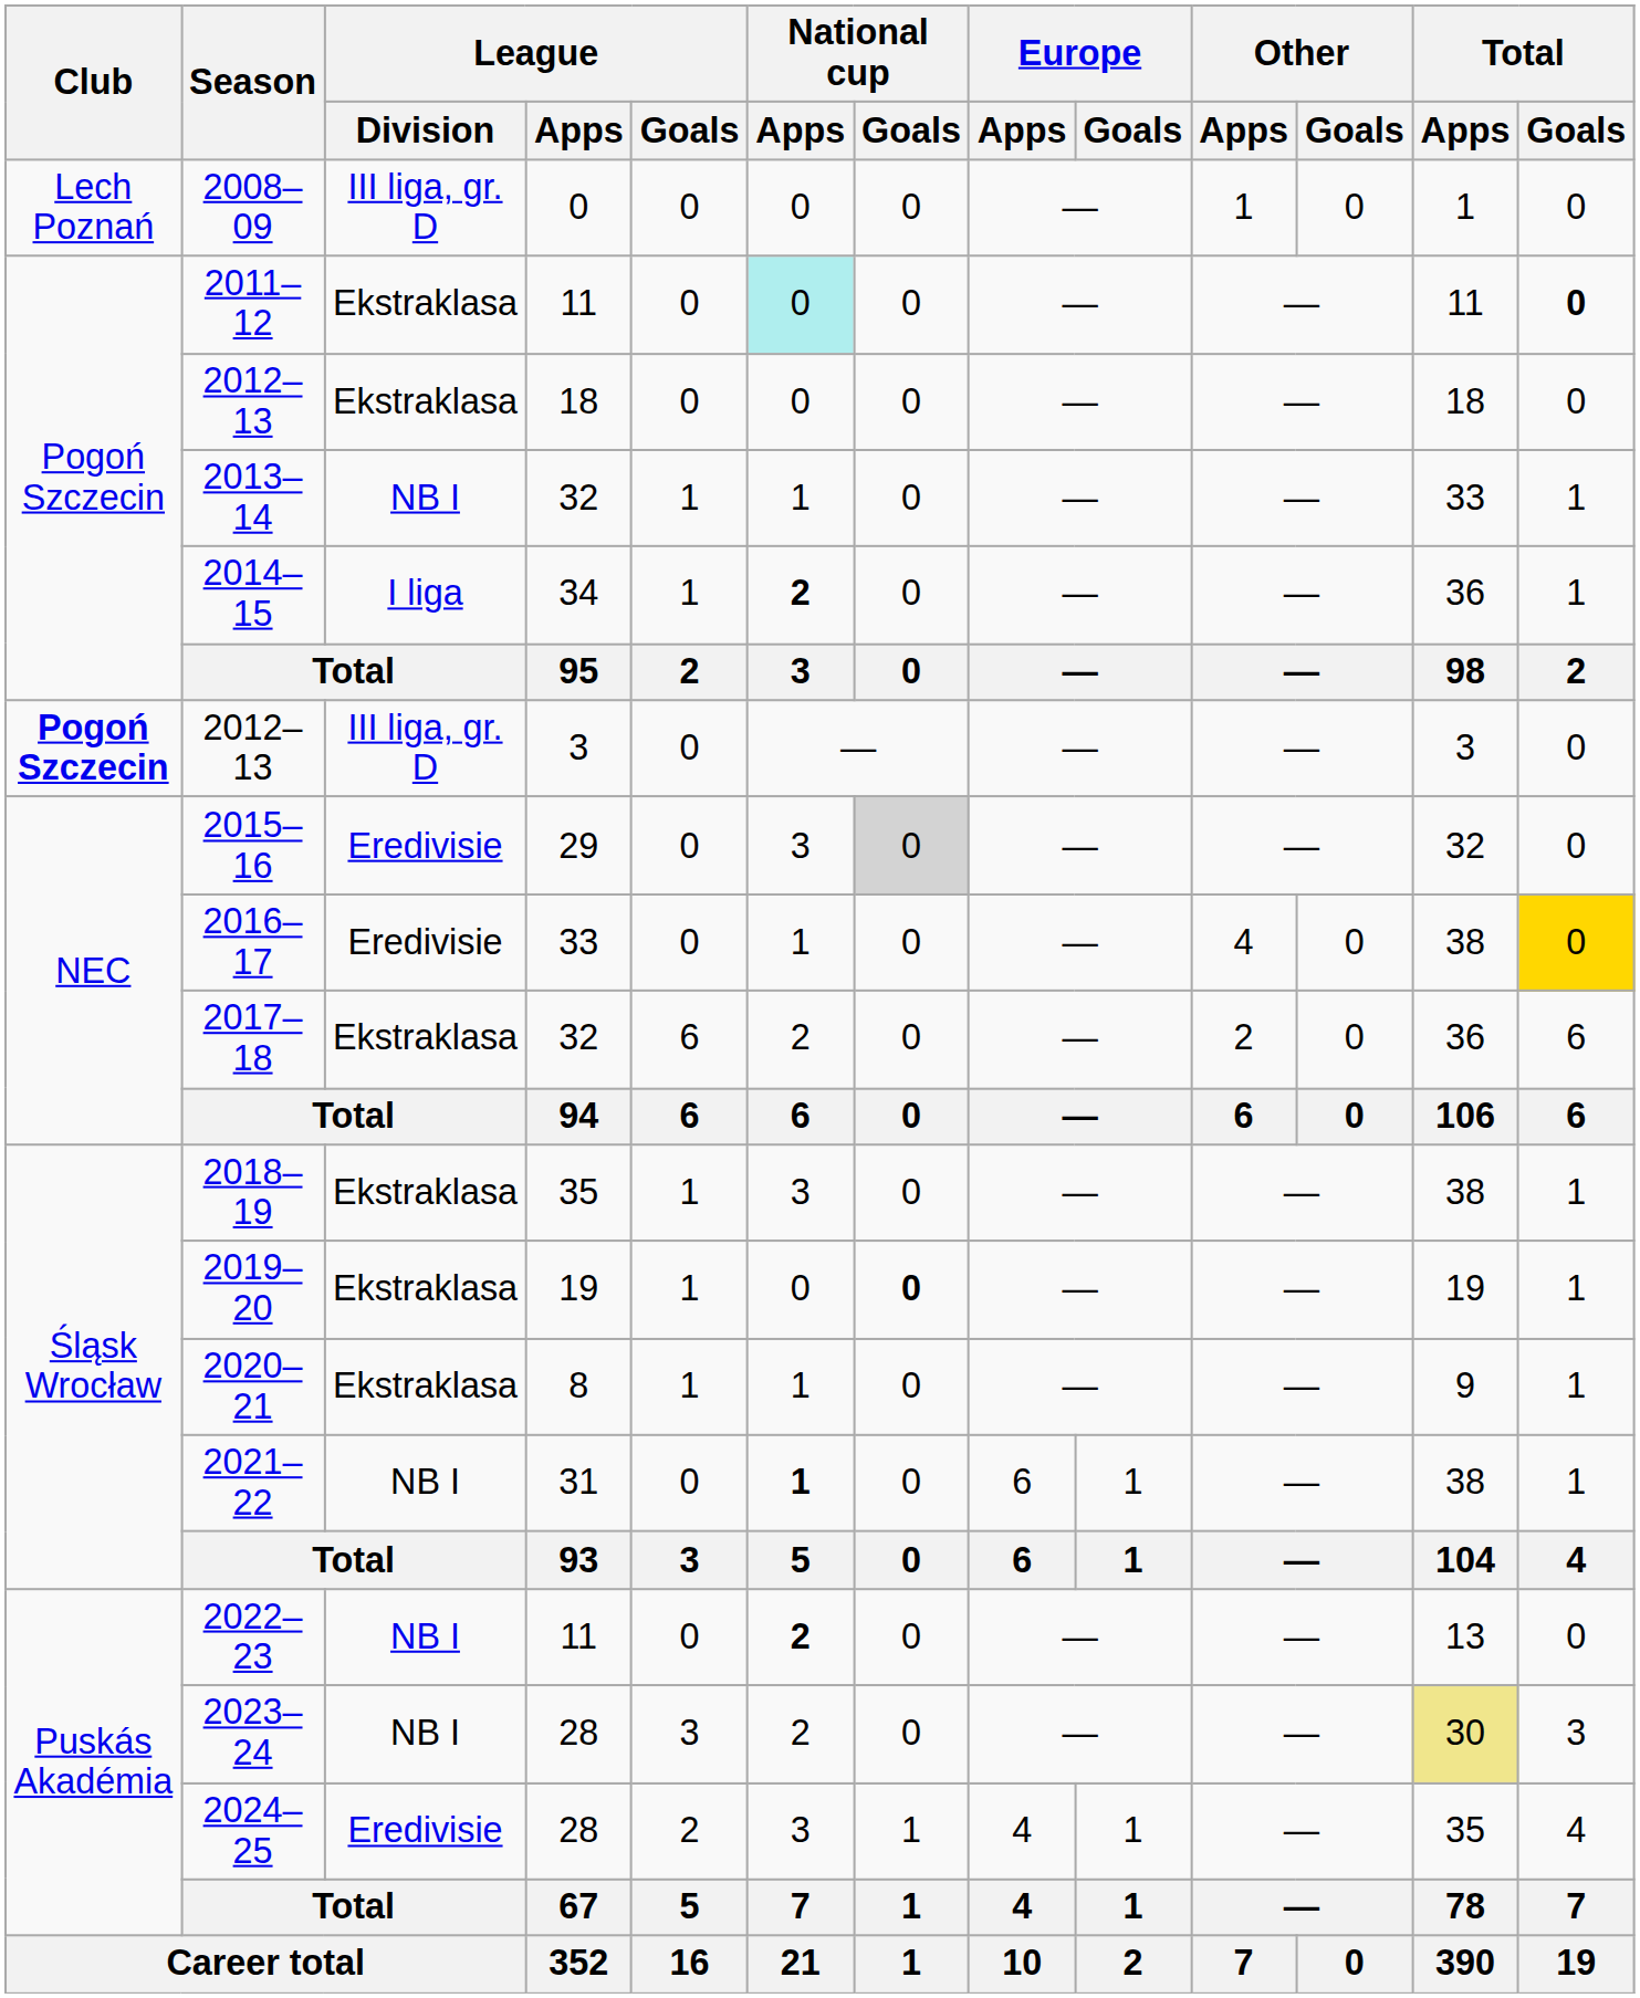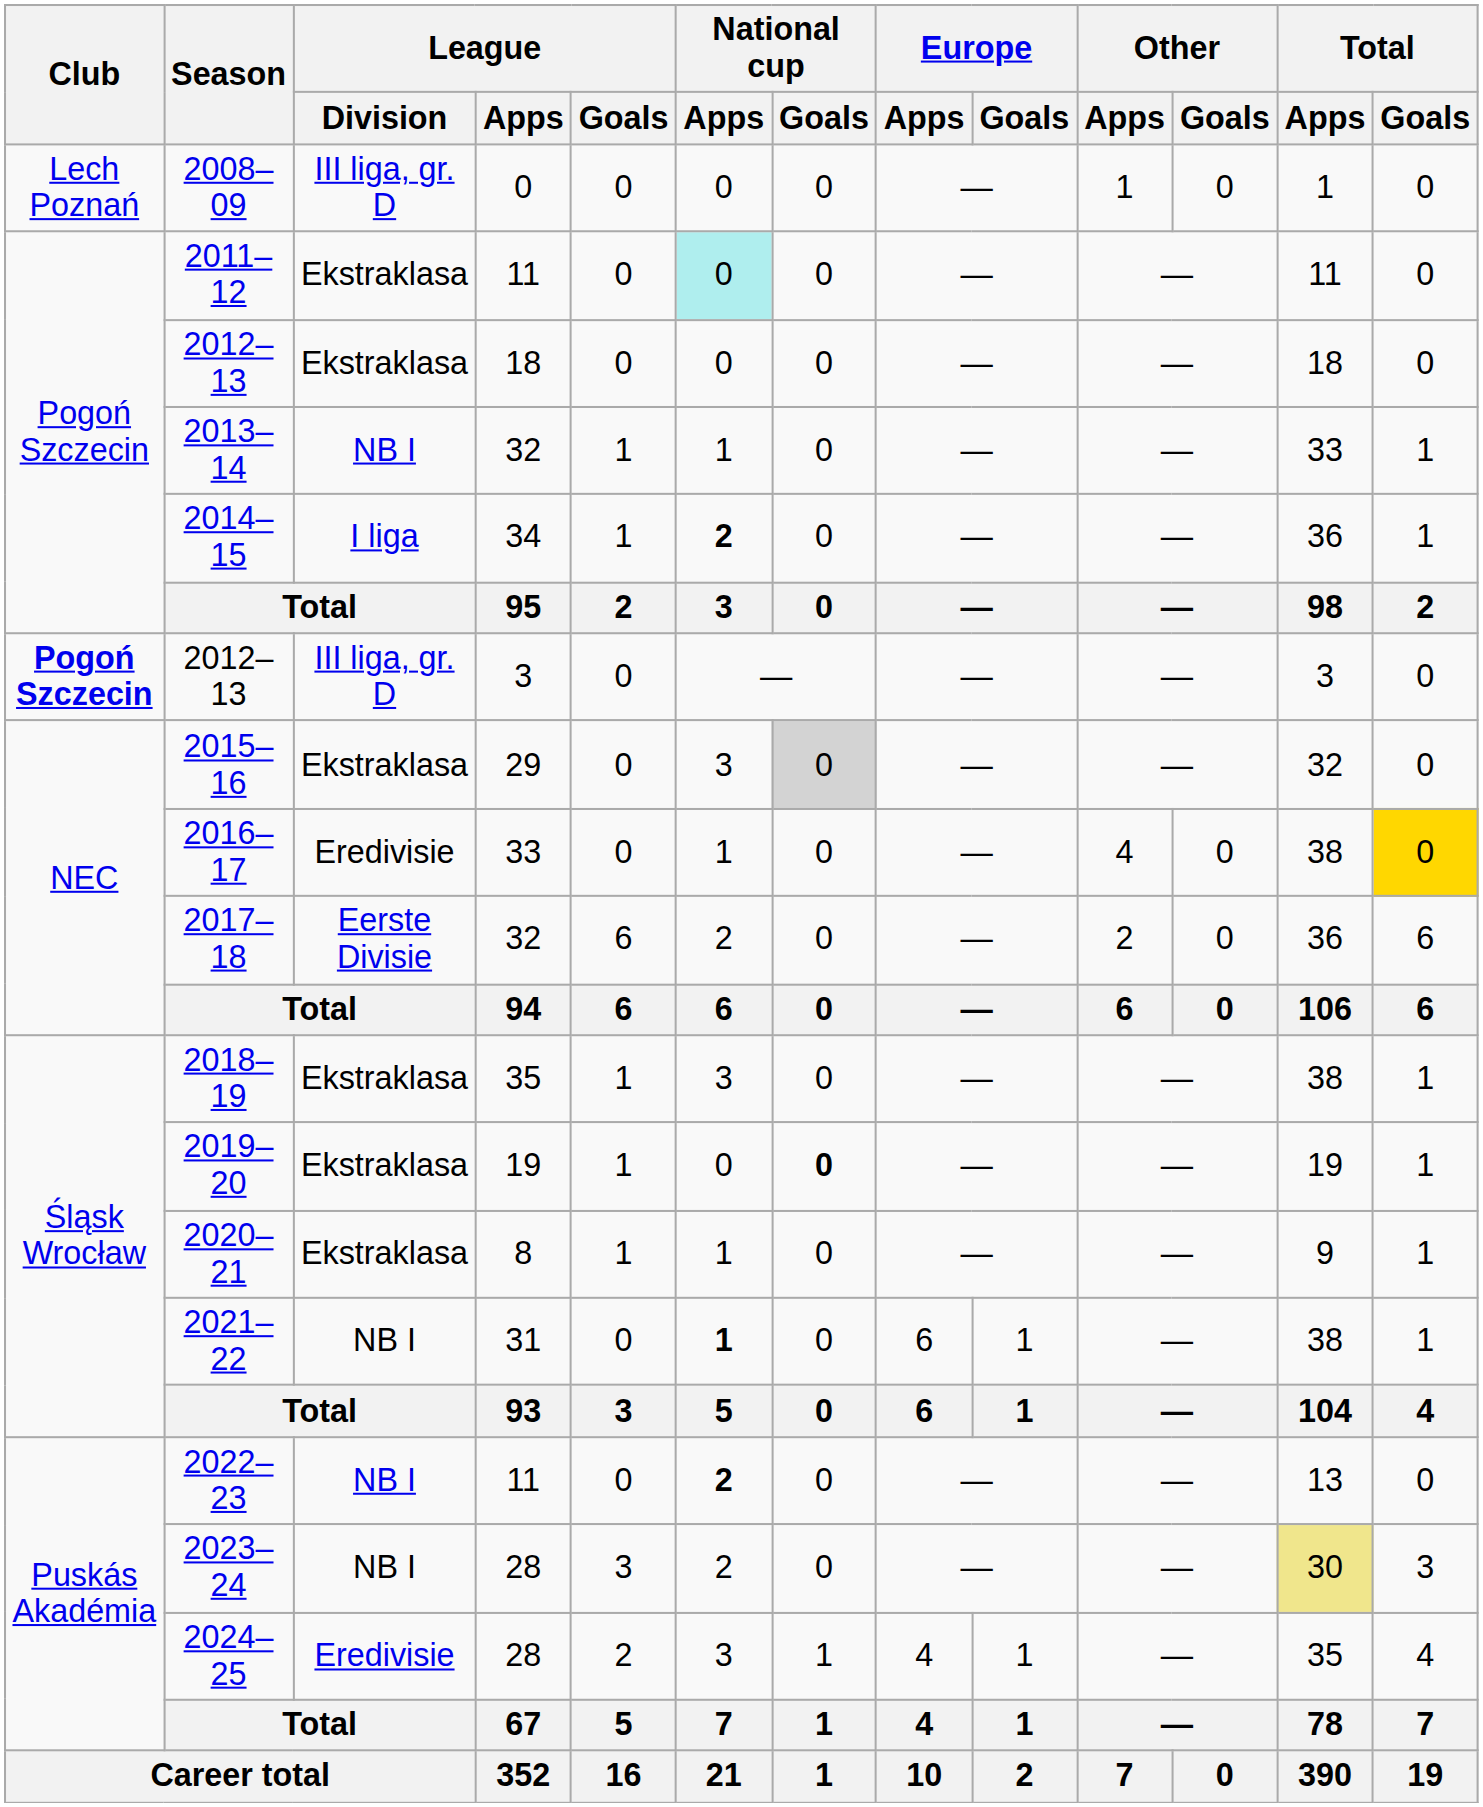2011–12 | Total / Goals: bold -> normal
2015–16 | League / Division: Eredivisie -> Ekstraklasa
2017–18 | League / Division: Ekstraklasa -> Eerste Divisie
